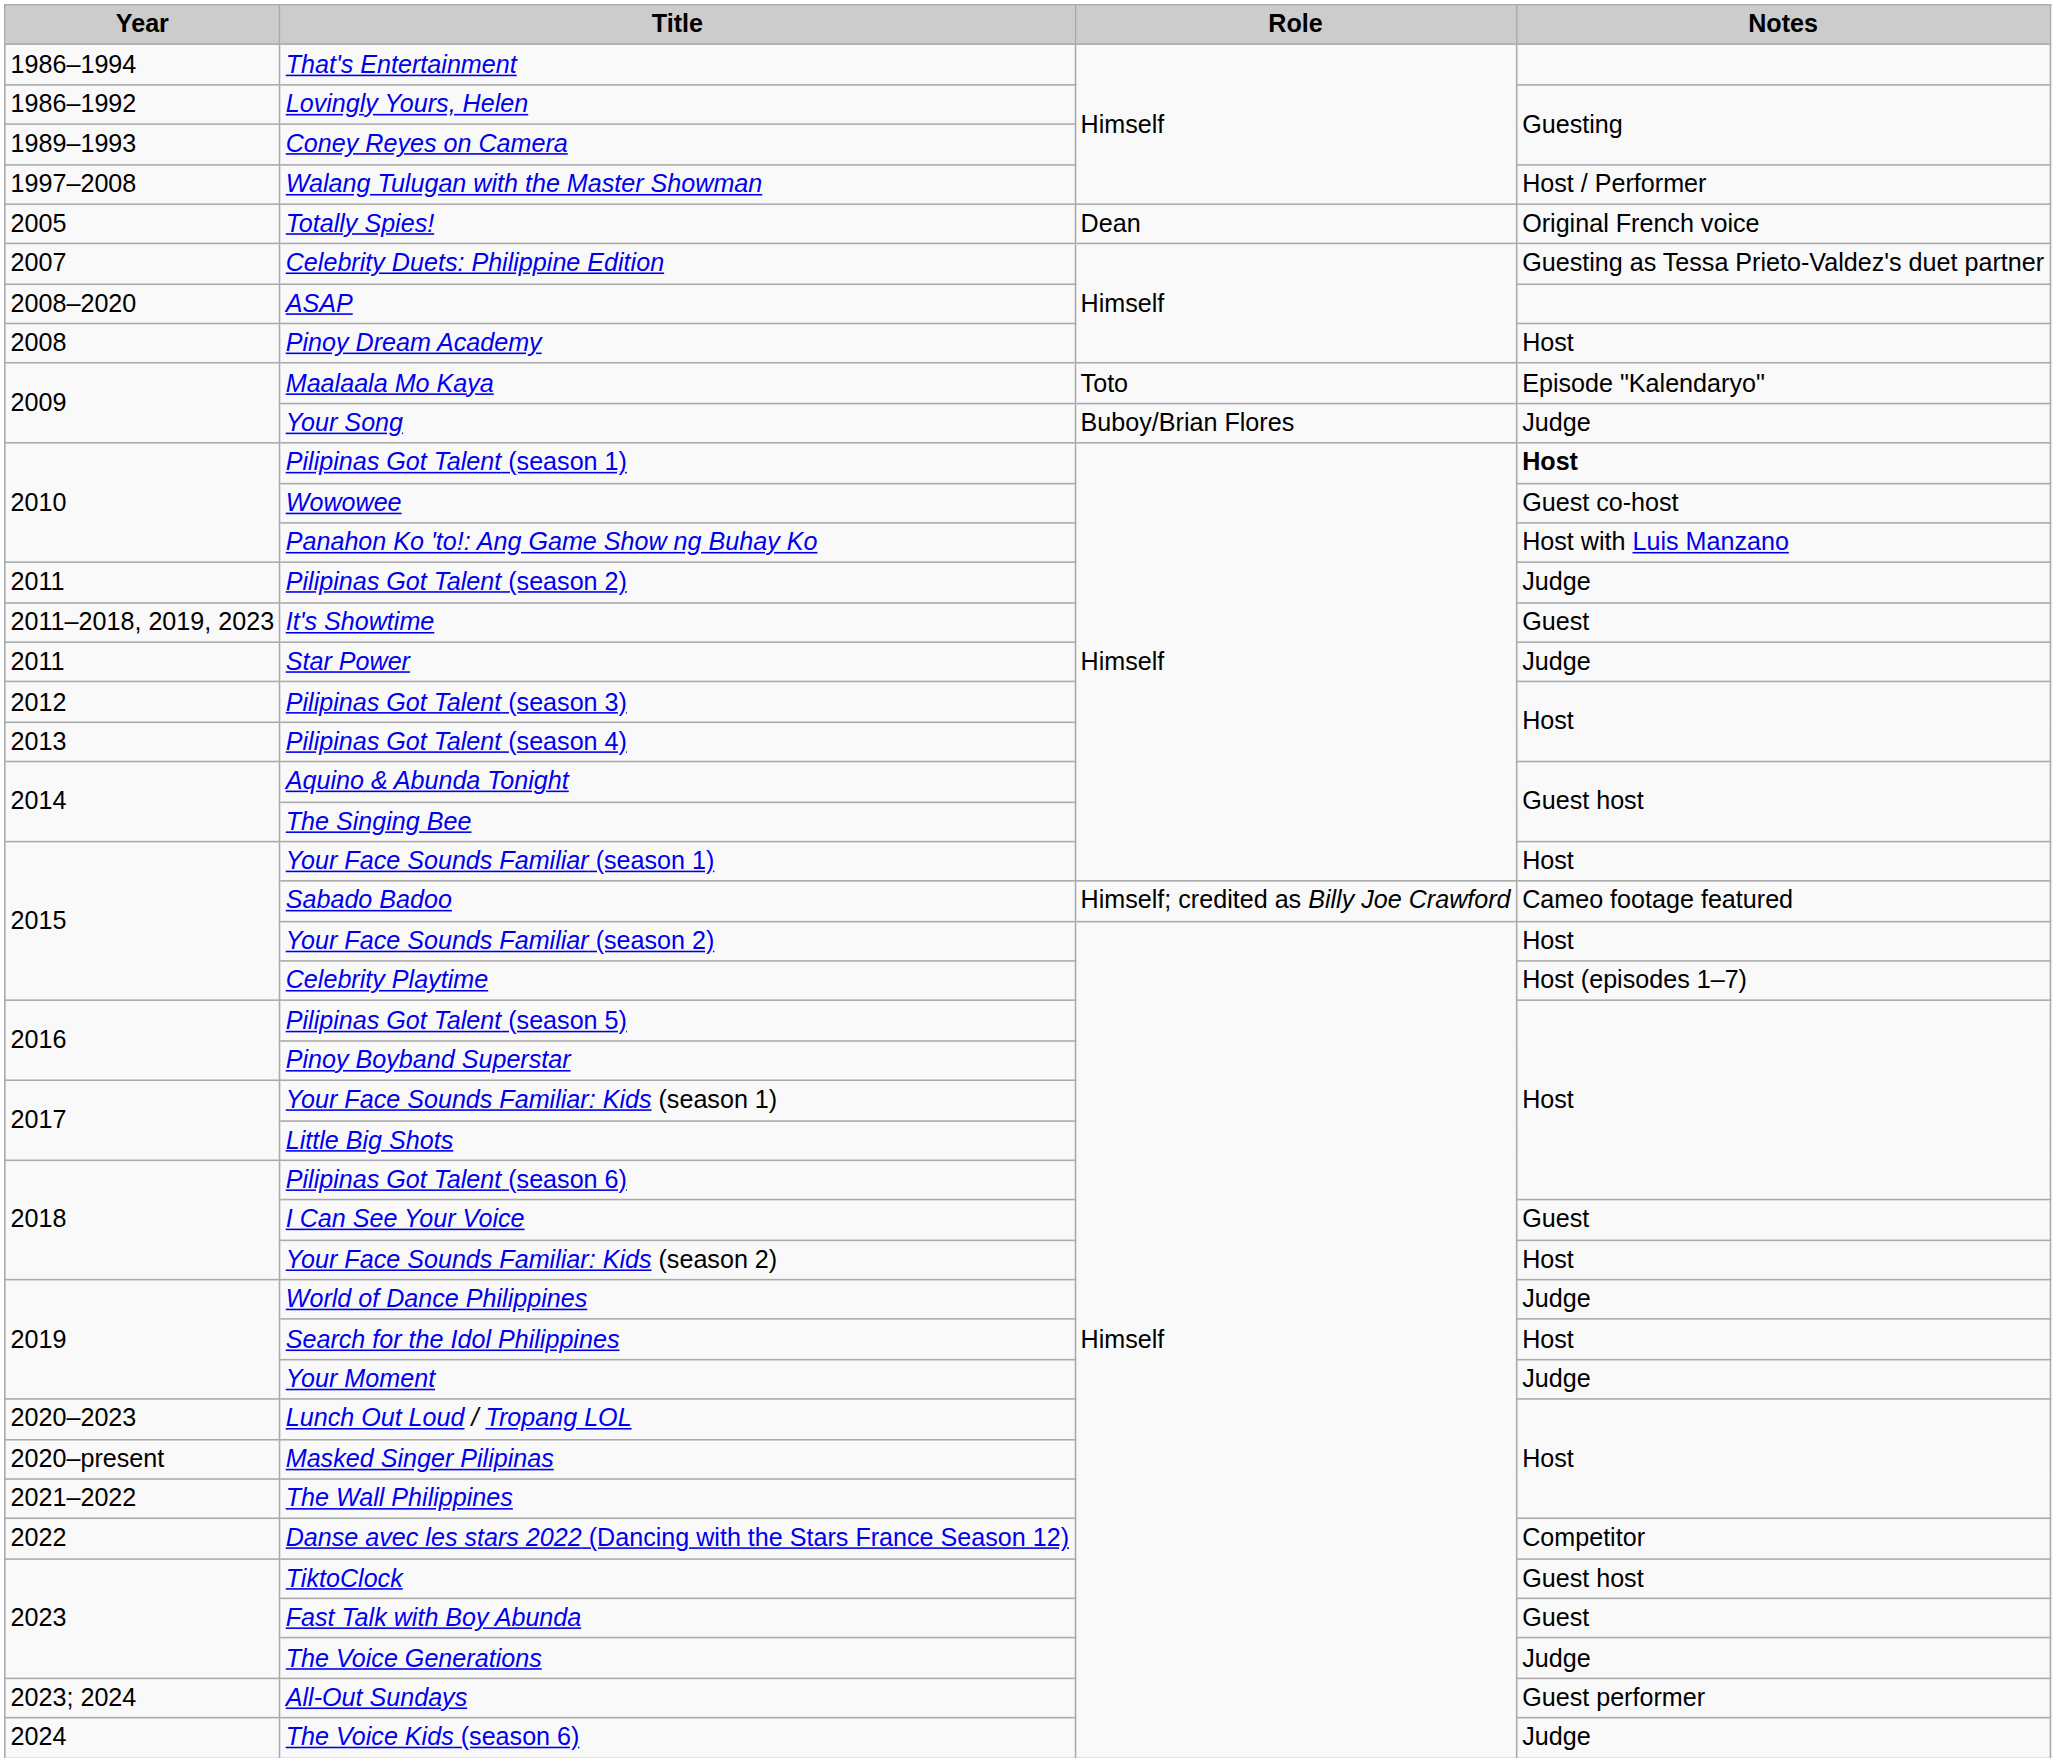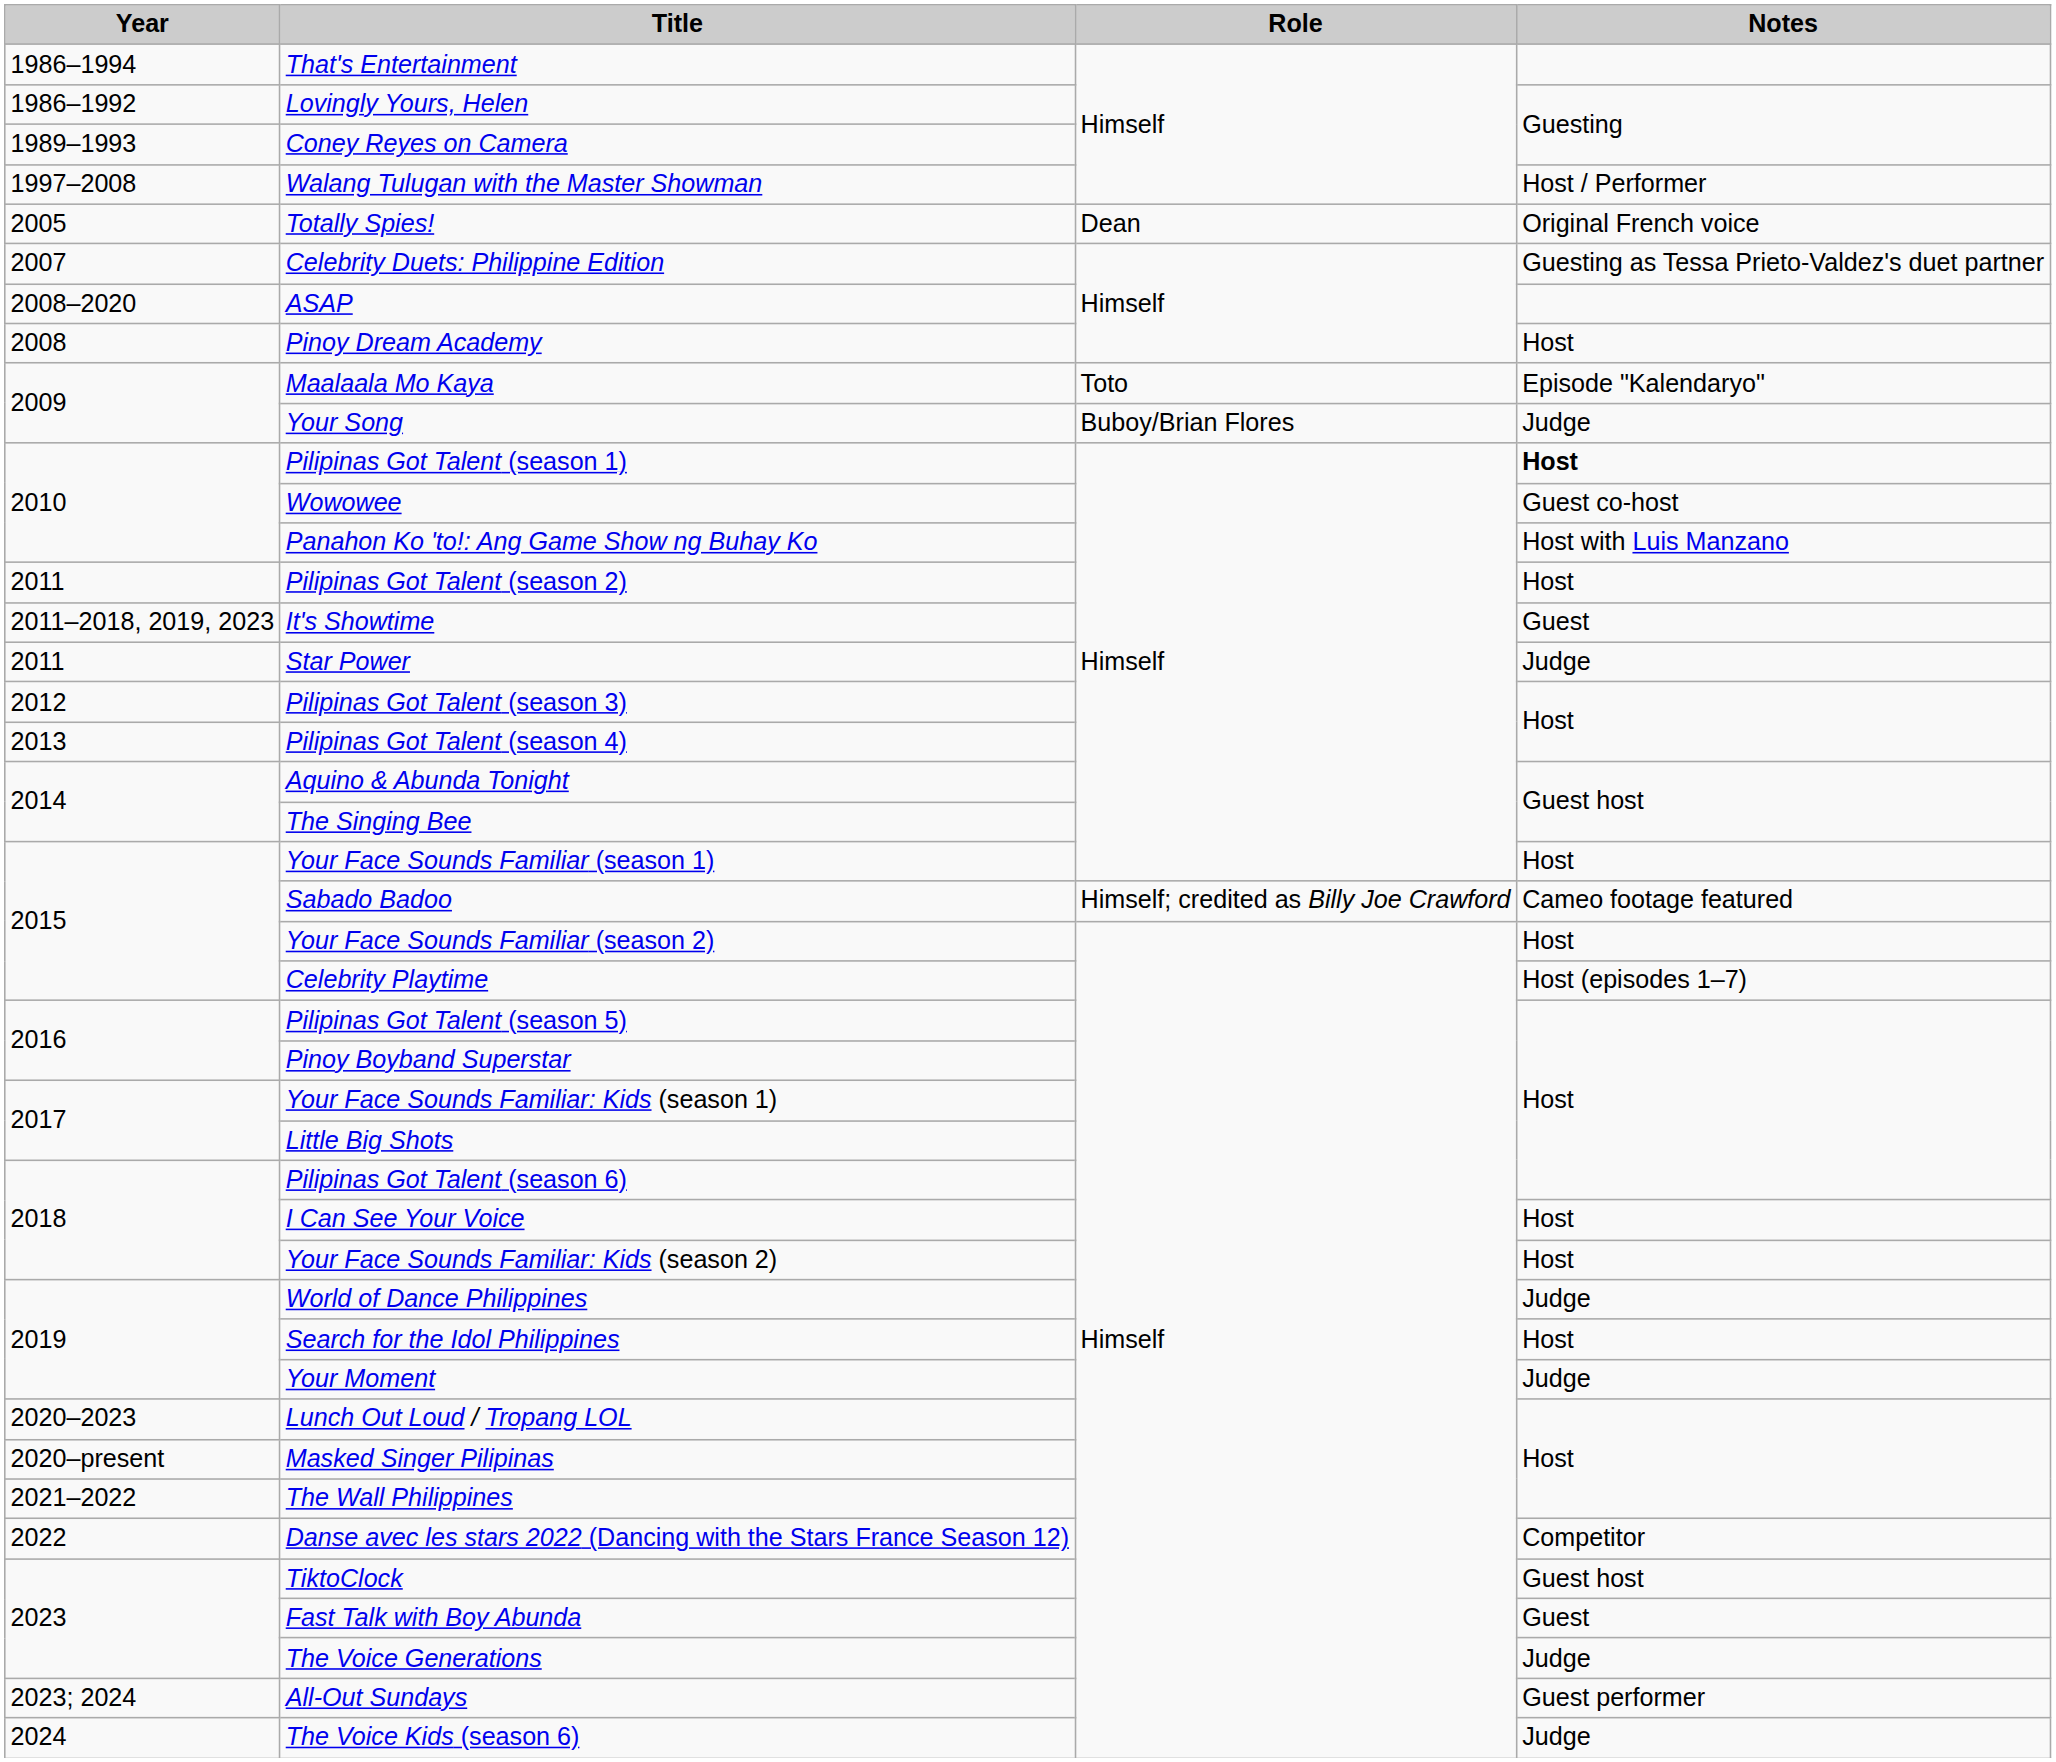Pilipinas Got Talent (season 2) | Notes: Judge -> Host
I Can See Your Voice | Notes: Guest -> Host
